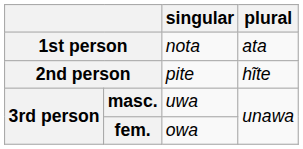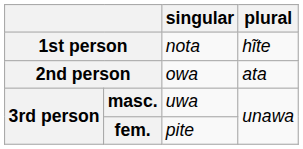1st person | plural: ata -> hĩte
2nd person | singular: pite -> owa
2nd person | plural: hĩte -> ata
fem. | singular: owa -> pite
